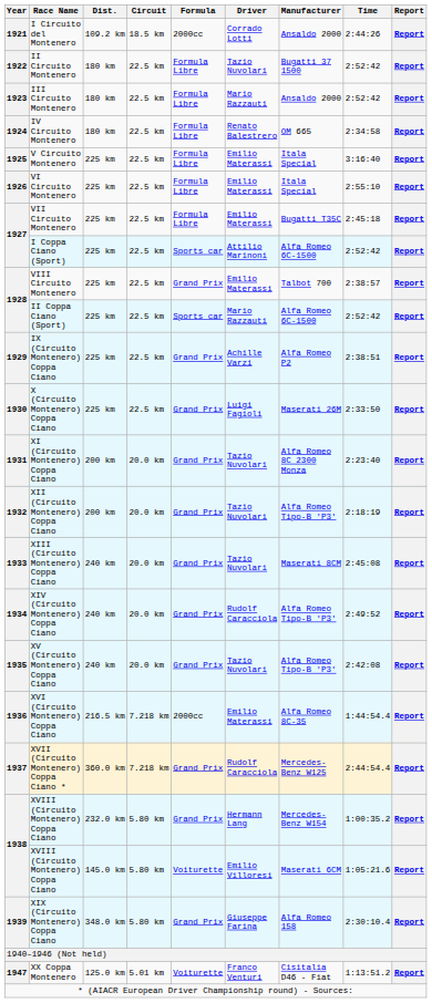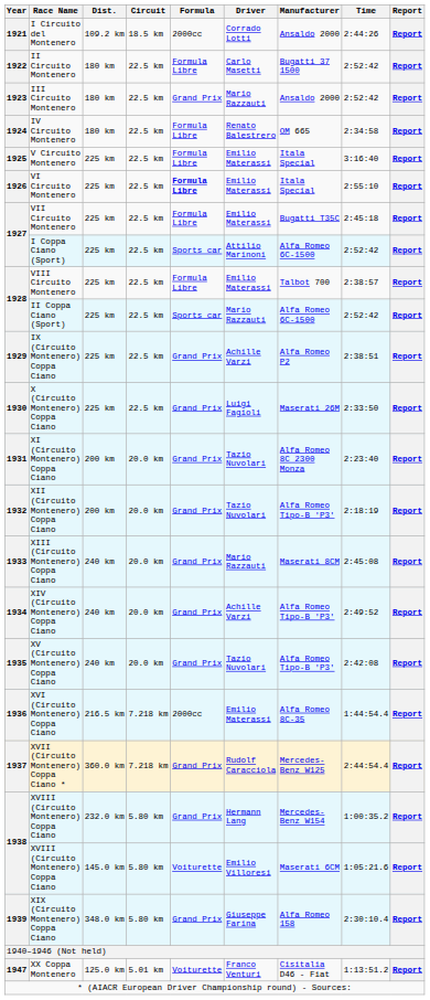II Circuito Montenero | Driver: Tazio Nuvolari -> Carlo Masetti
III Circuito Montenero | Formula: Formula Libre -> Grand Prix
VI Circuito Montenero | Formula: normal -> bold
VIII Circuito Montenero | Formula: Grand Prix -> Formula Libre
XIII (Circuito Montenero) Coppa Ciano | Driver: Tazio Nuvolari -> Mario Razzauti
XIV (Circuito Montenero) Coppa Ciano | Driver: Rudolf Caracciola -> Achille Varzi
